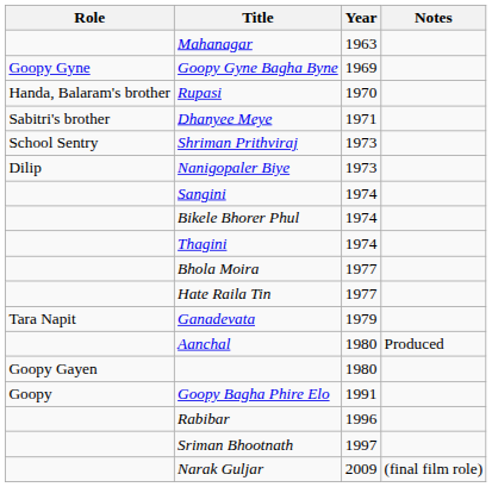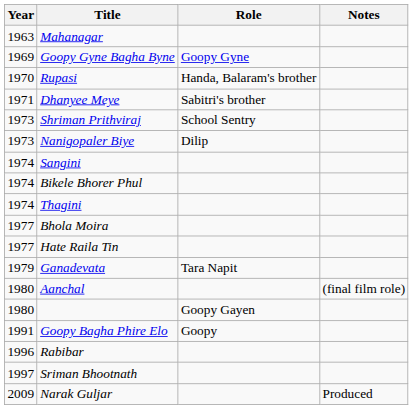columns swapped: Year <-> Role
Aanchal | Notes: Produced -> (final film role)
Narak Guljar | Notes: (final film role) -> Produced
